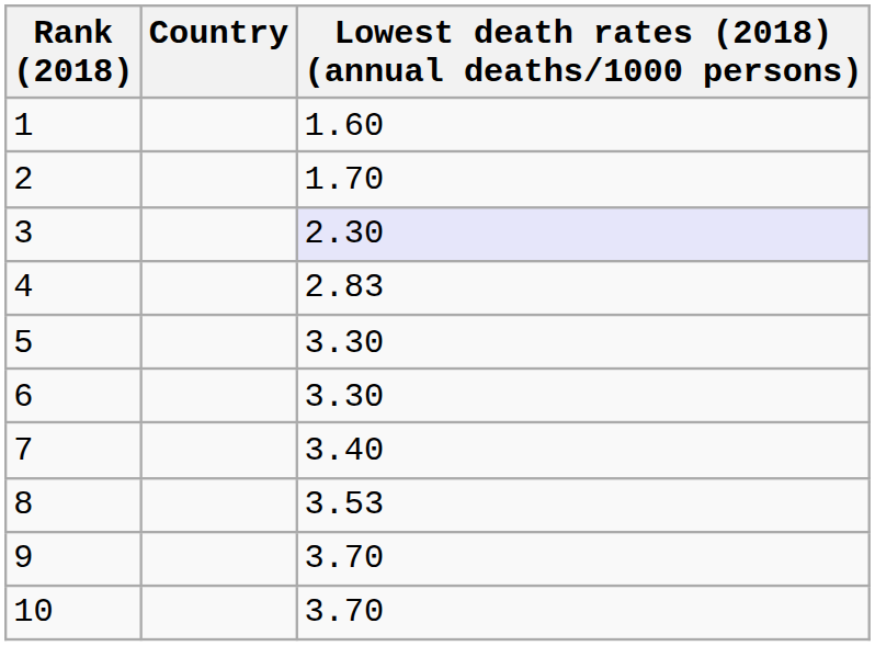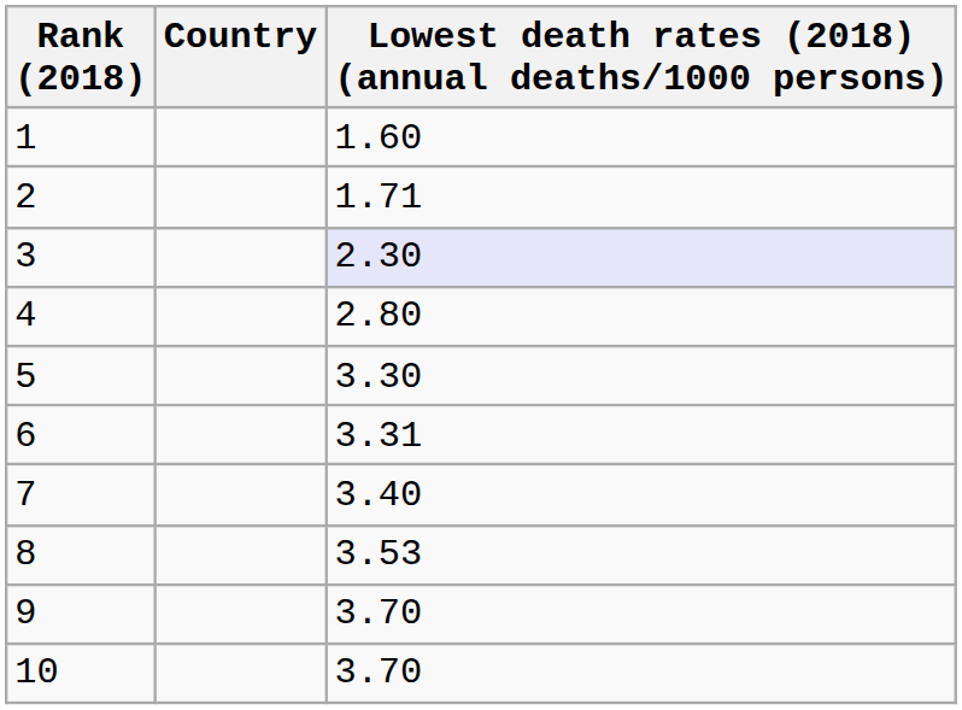2 | Lowest death rates (2018) (annual deaths/1000 persons): 1.70 -> 1.71
4 | Lowest death rates (2018) (annual deaths/1000 persons): 2.83 -> 2.80
6 | Lowest death rates (2018) (annual deaths/1000 persons): 3.30 -> 3.31
